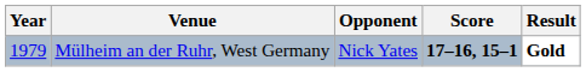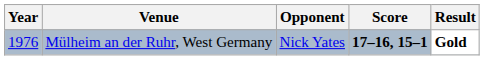Mülheim an der Ruhr, West Germany | Year: 1979 -> 1976
